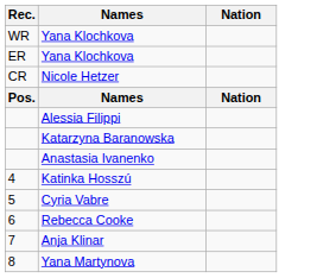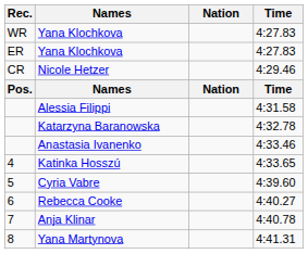+ column: Time | 4:27.83 | 4:27.83 | 4:29.46 | Time | 4:31.58 | 4:32.78 | 4:33.46 | 4:33.65 | 4:39.60 | 4:40.27 | 4:40.78 | 4:41.31
